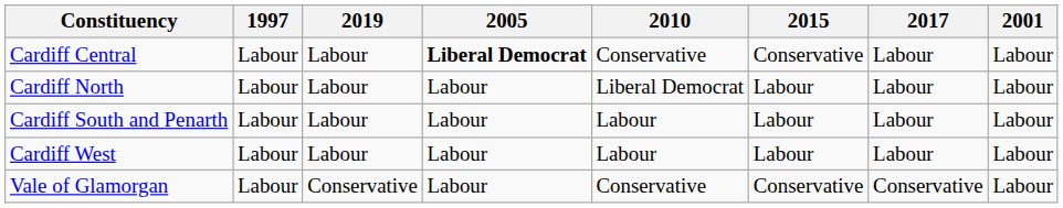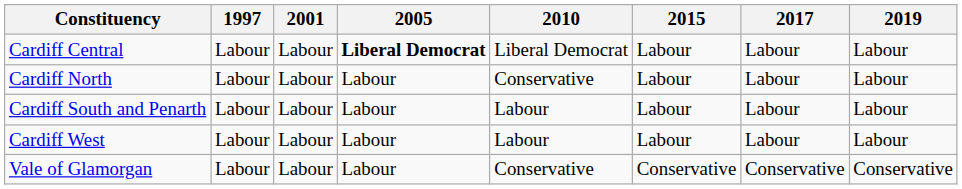columns swapped: 2001 <-> 2019
Cardiff Central | 2010: Conservative -> Liberal Democrat
Cardiff Central | 2015: Conservative -> Labour
Cardiff North | 2010: Liberal Democrat -> Conservative
